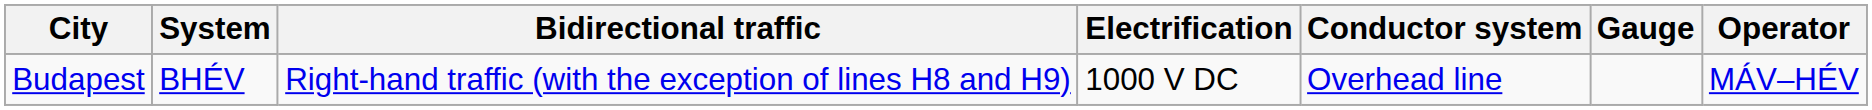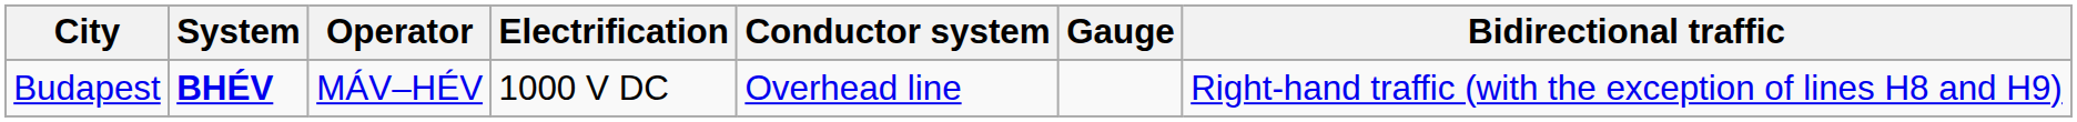columns swapped: Operator <-> Bidirectional traffic
Budapest | System: normal -> bold
